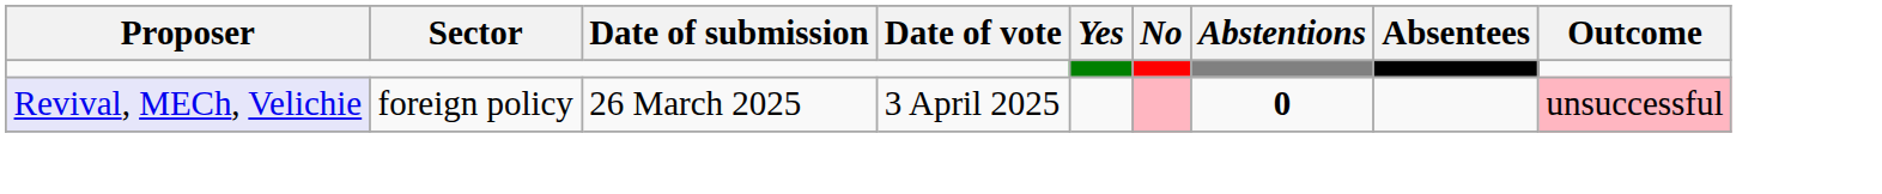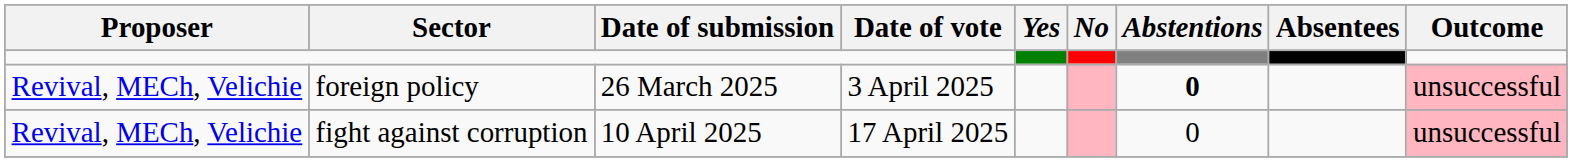foreign policy | Proposer: lavender background -> no background
+ row: Revival, MECh, Velichie | fight against corruption | 10 April 2025 | 17 April 2025 | 0 | unsuccessful
